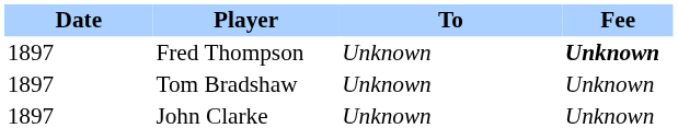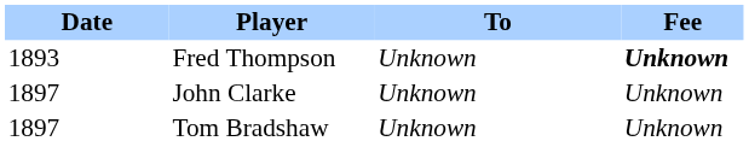Fred Thompson | Date: 1897 -> 1893
rows swapped: Tom Bradshaw <-> John Clarke
